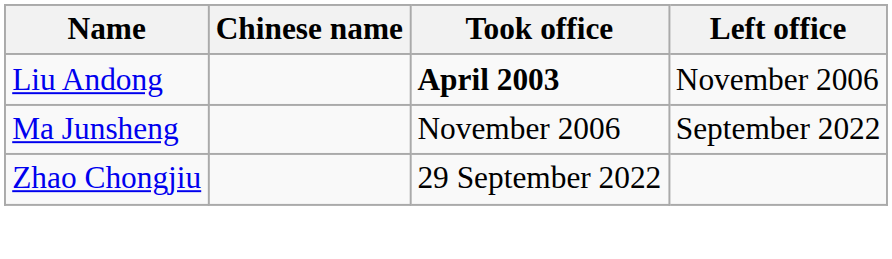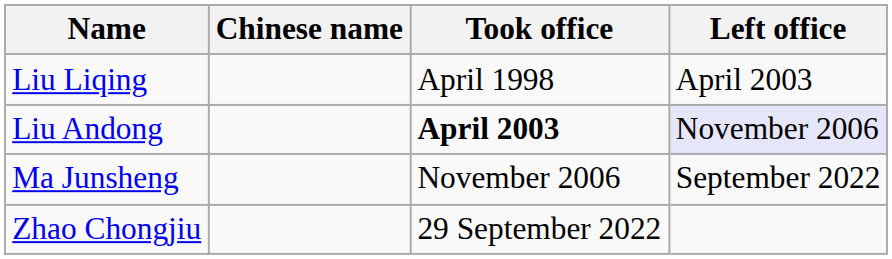+ row: Liu Liqing | April 1998 | April 2003
Liu Andong | Left office: no background -> lavender background
